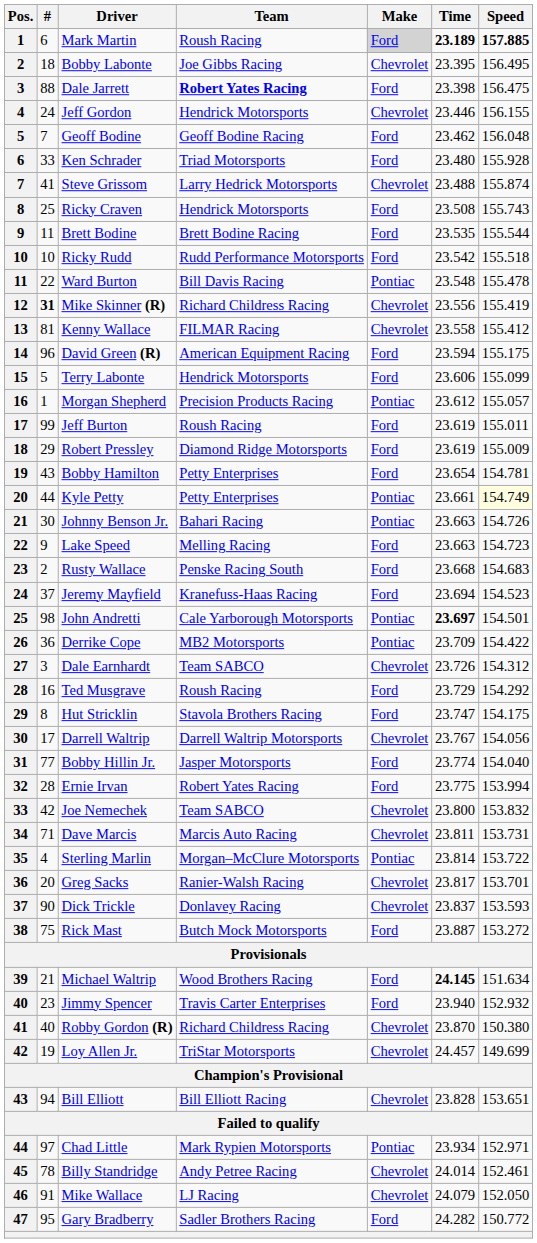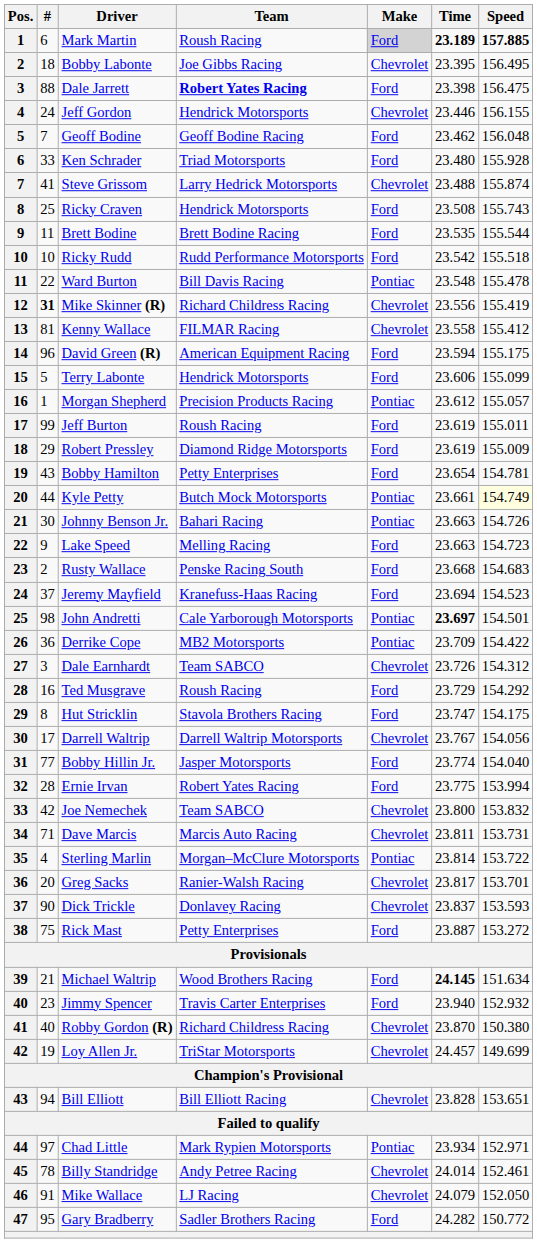Kyle Petty | Team: Petty Enterprises -> Butch Mock Motorsports
Rick Mast | Team: Butch Mock Motorsports -> Petty Enterprises
